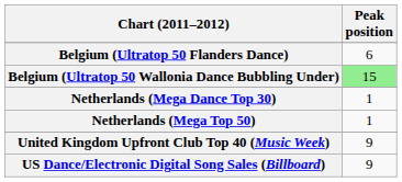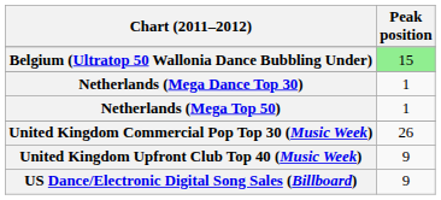- row: Belgium (Ultratop 50 Flanders Dance) | 6
+ row: United Kingdom Commercial Pop Top 30 (Music Week) | 26
